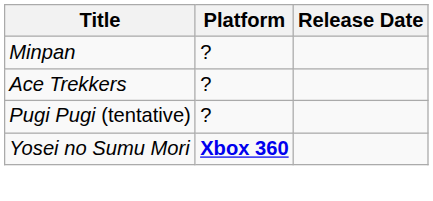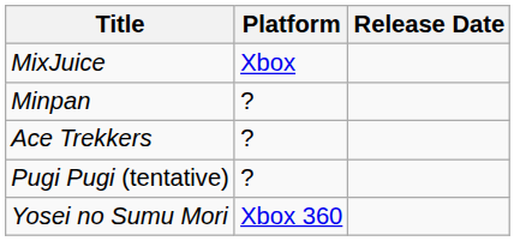+ row: MixJuice | Xbox
Yosei no Sumu Mori | Platform: bold -> normal
